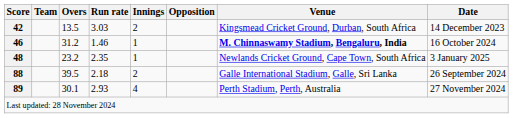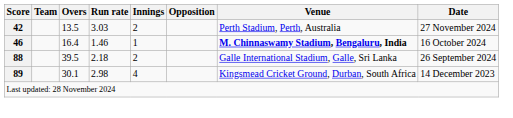42 | Venue: Kingsmead Cricket Ground, Durban, South Africa -> Perth Stadium, Perth, Australia
42 | Date: 14 December 2023 -> 27 November 2024
46 | Overs: 31.2 -> 16.4
- row: 48 | 23.2 | 2.35 | 1 | Newlands Cricket Ground, Cape Town, South Africa | 3 January 2025
89 | Run rate: 2.93 -> 2.98
89 | Venue: Perth Stadium, Perth, Australia -> Kingsmead Cricket Ground, Durban, South Africa
89 | Date: 27 November 2024 -> 14 December 2023
